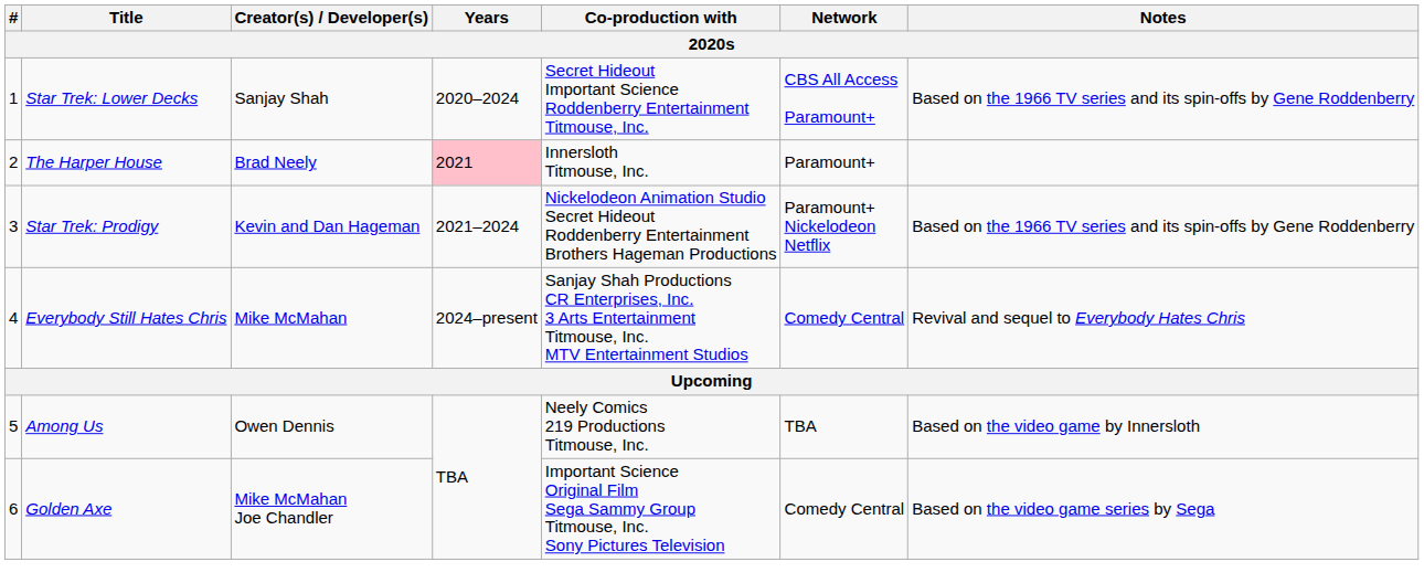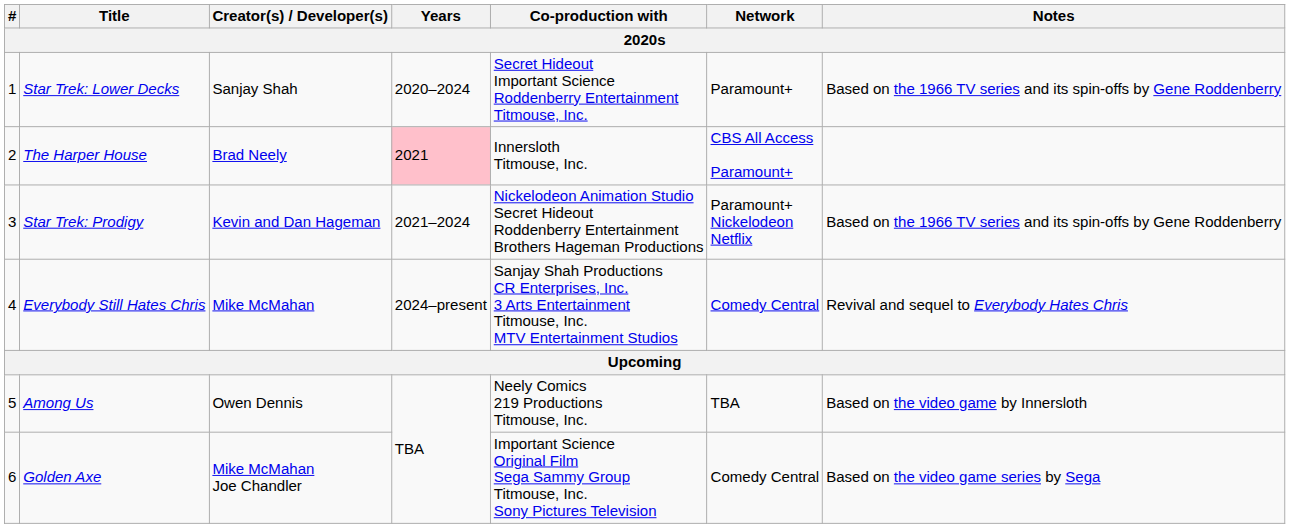Star Trek: Lower Decks | Network: CBS All Access Paramount+ -> Paramount+
The Harper House | Network: Paramount+ -> CBS All Access Paramount+
